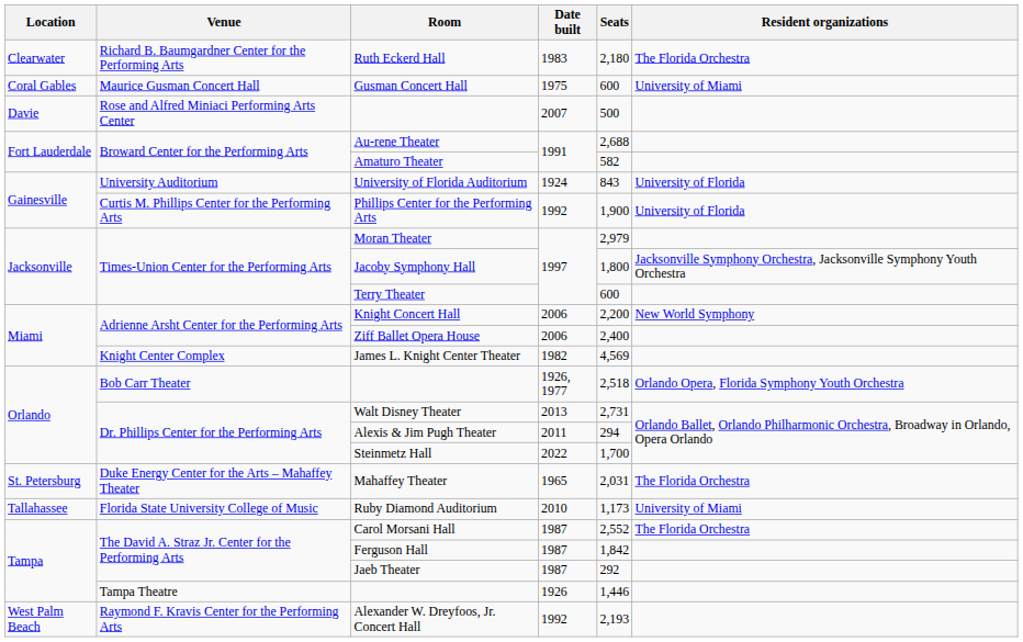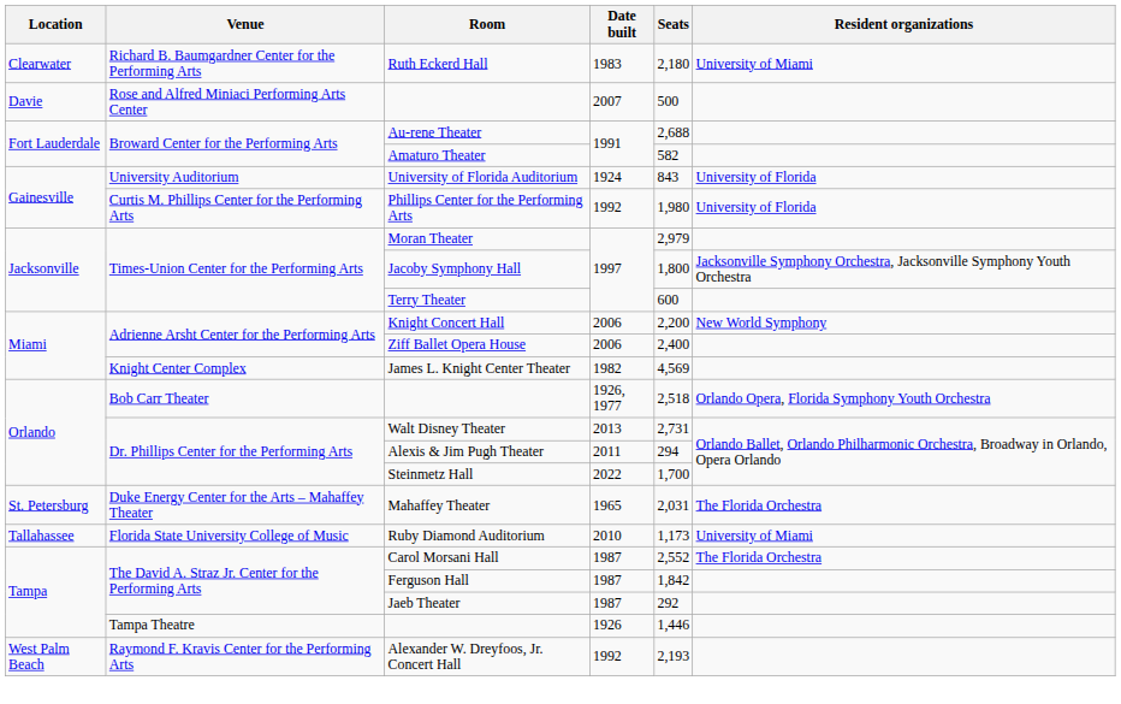Ruth Eckerd Hall | Resident organizations: The Florida Orchestra -> University of Miami
- row: Coral Gables | Maurice Gusman Concert Hall | Gusman Concert Hall | 1975 | 600 | University of Miami
Phillips Center for the Performing Arts | Seats: 1,900 -> 1,980
